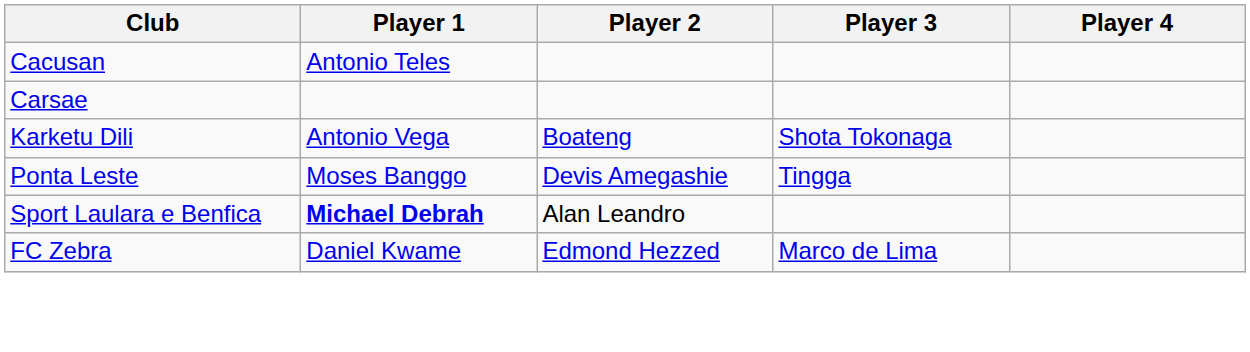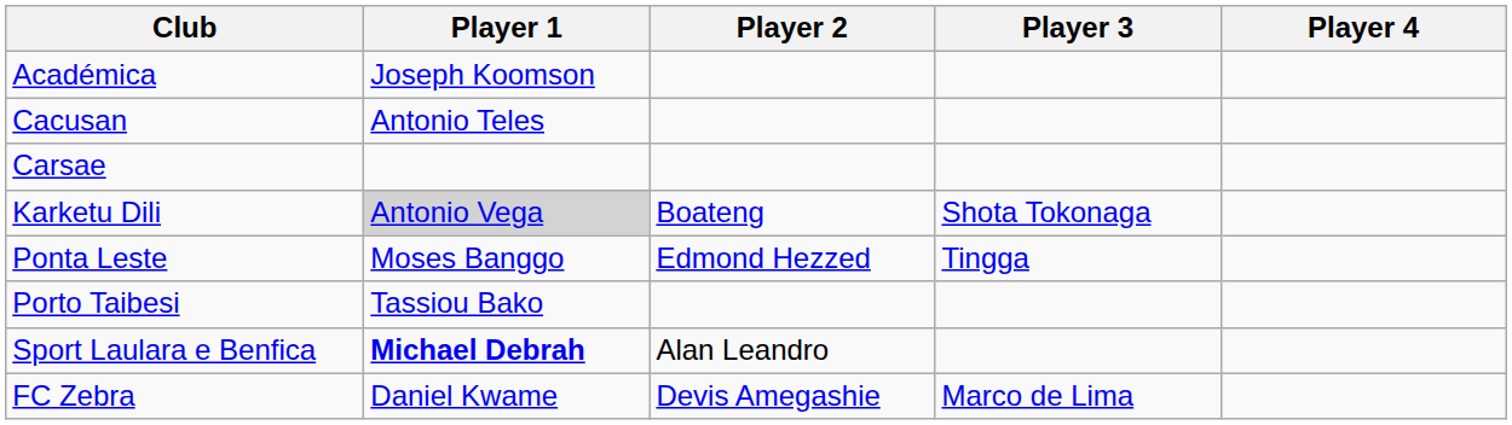+ row: Académica | Joseph Koomson
Karketu Dili | Player 1: no background -> lightgrey background
Ponta Leste | Player 2: Devis Amegashie -> Edmond Hezzed
+ row: Porto Taibesi | Tassiou Bako
FC Zebra | Player 2: Edmond Hezzed -> Devis Amegashie
